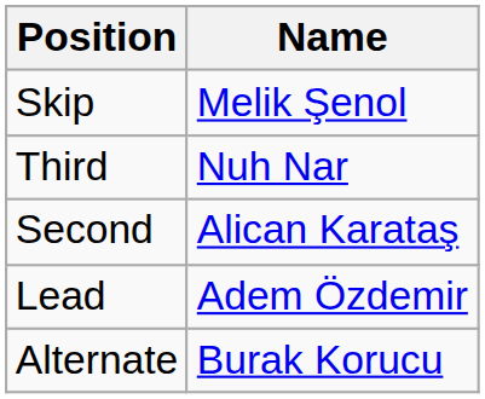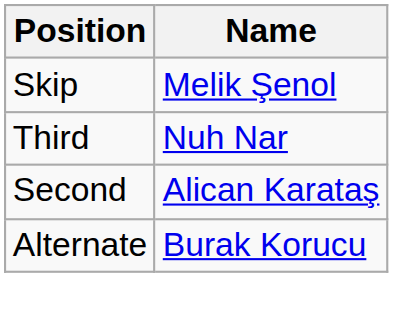- row: Lead | Adem Özdemir
